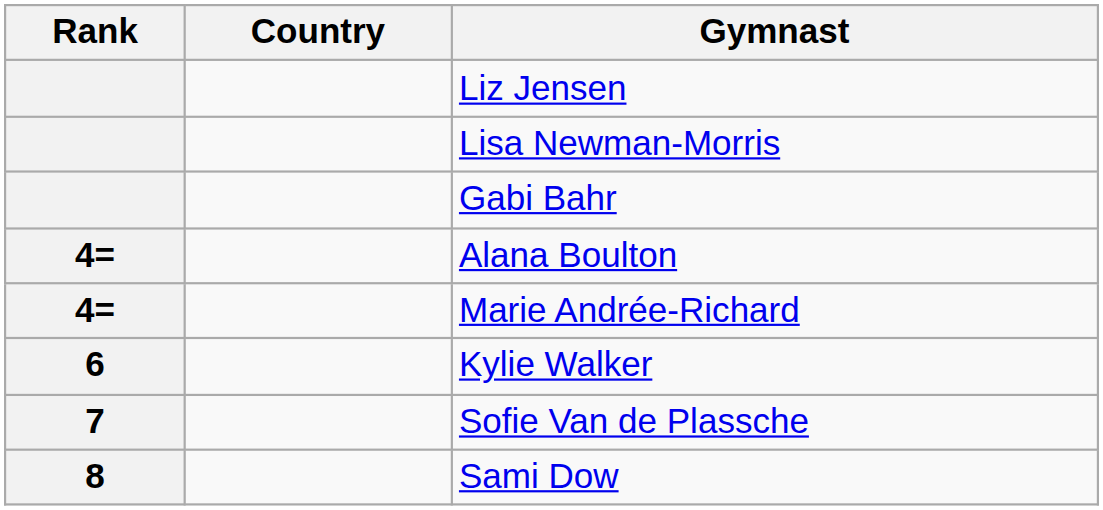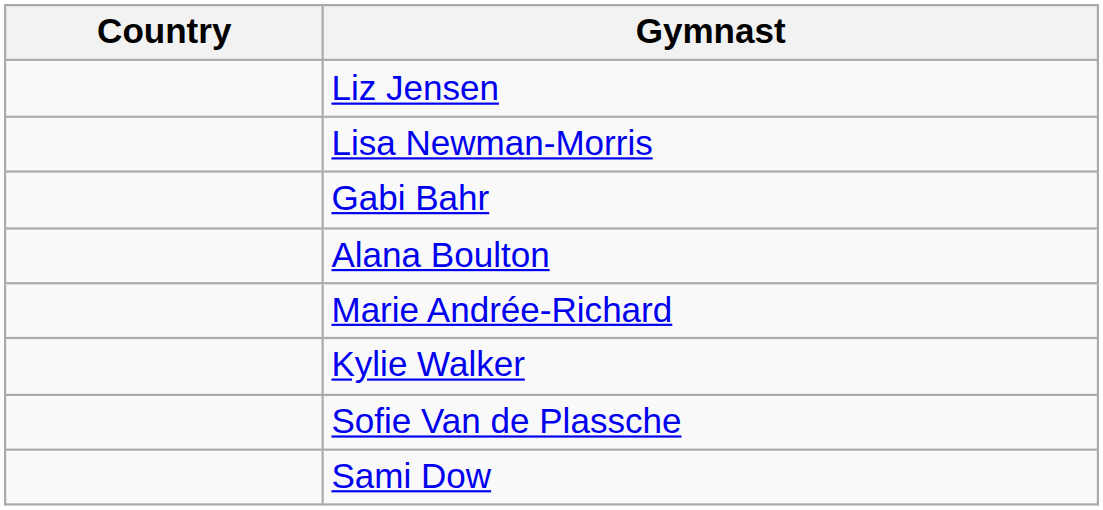- column: Rank | 4= | 4= | 6 | 7 | 8
